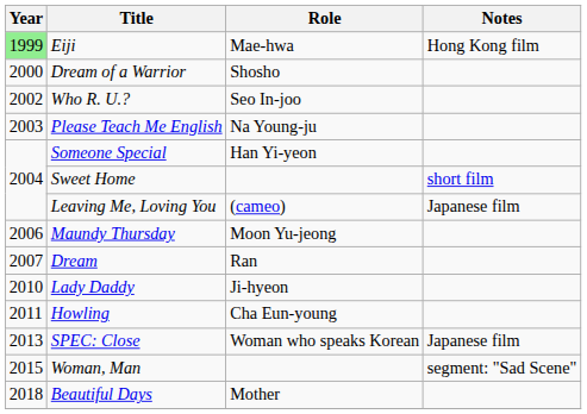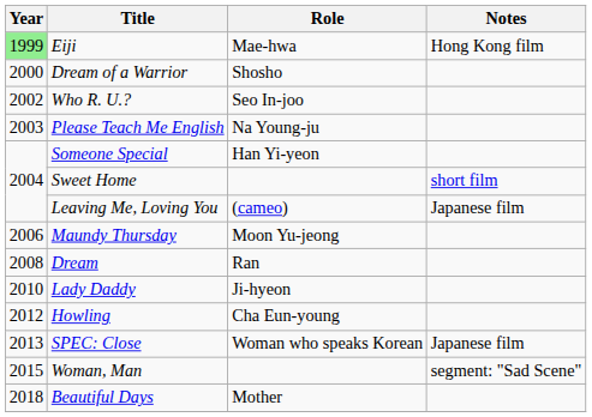Dream | Year: 2007 -> 2008
Howling | Year: 2011 -> 2012
